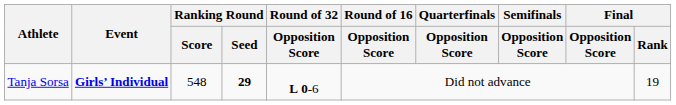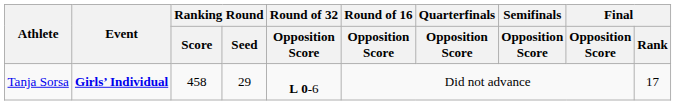Tanja Sorsa | Ranking Round / Score: 548 -> 458
Tanja Sorsa | Ranking Round / Seed: bold -> normal
Tanja Sorsa | Final / Rank: 19 -> 17
